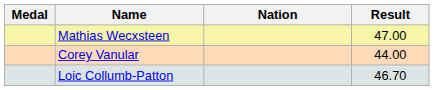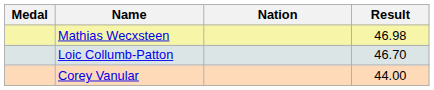Mathias Wecxsteen | Result: 47.00 -> 46.98
rows swapped: Loic Collumb-Patton <-> Corey Vanular
